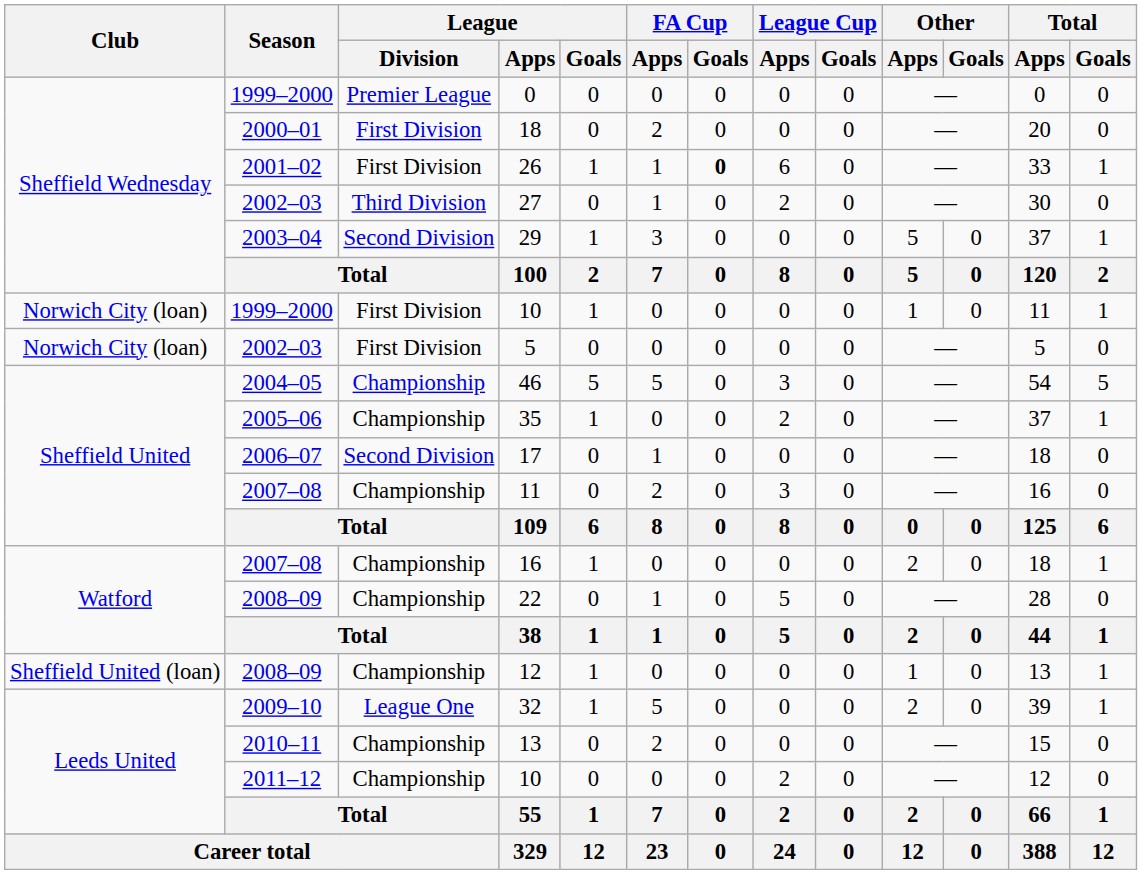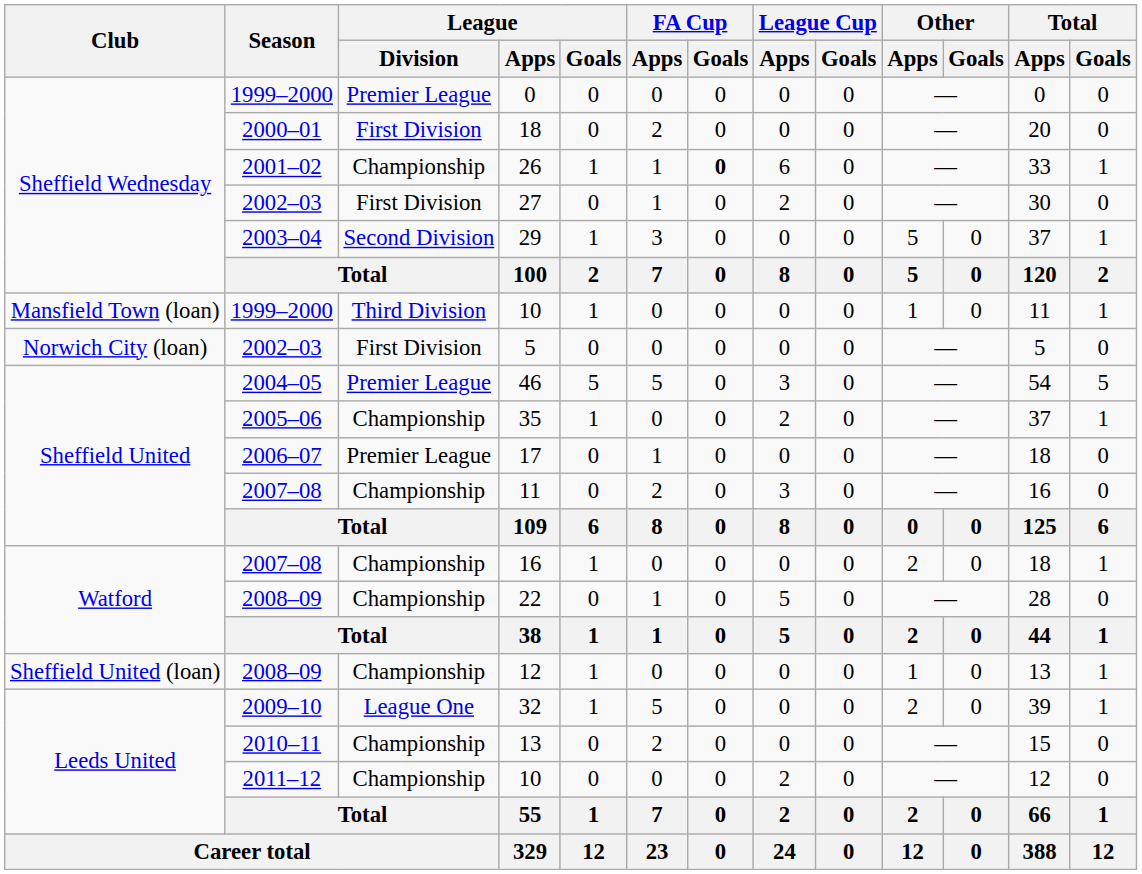26 | League / Division: First Division -> Championship
27 | League / Division: Third Division -> First Division
1999–2000 / 10 | Club: Norwich City (loan) -> Mansfield Town (loan)
1999–2000 / 10 | League / Division: First Division -> Third Division
46 | League / Division: Championship -> Premier League
17 | League / Division: Second Division -> Premier League
